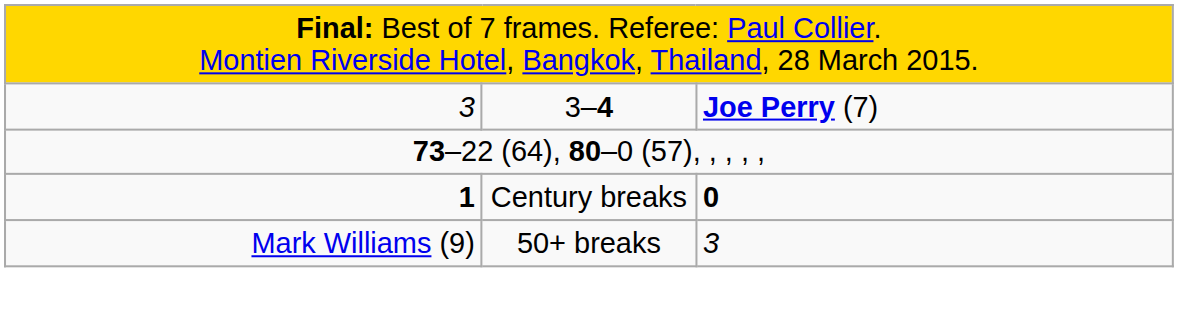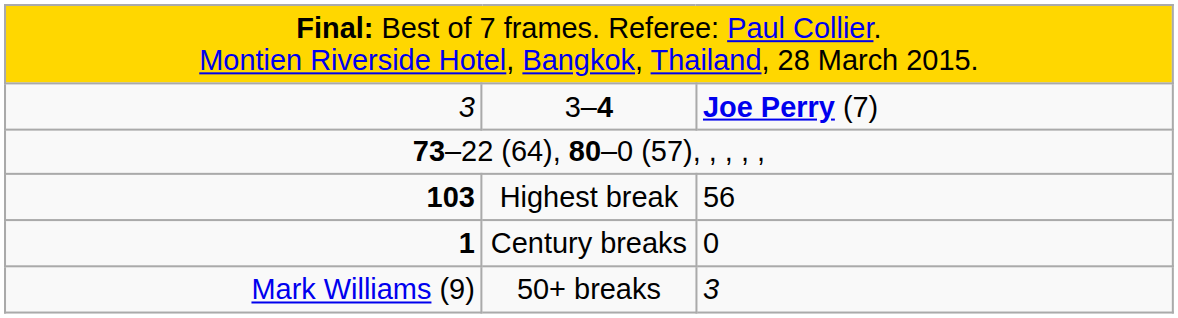+ row: 103 | Highest break | 56
Century breaks | column 3: bold -> normal
